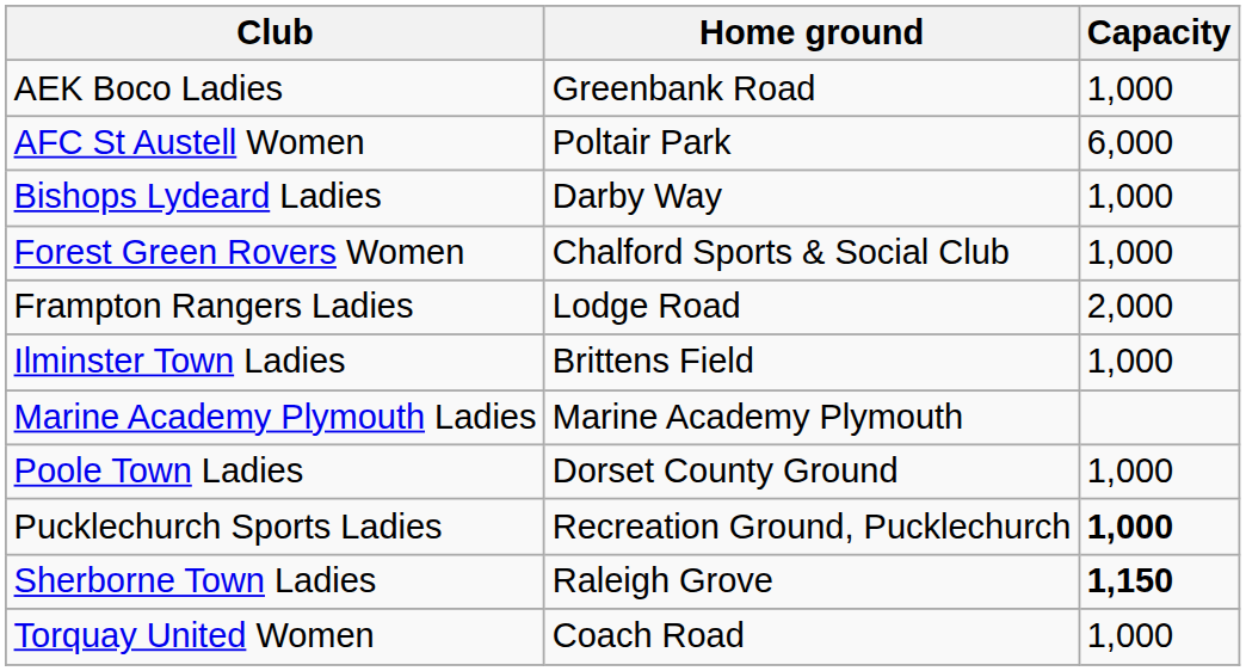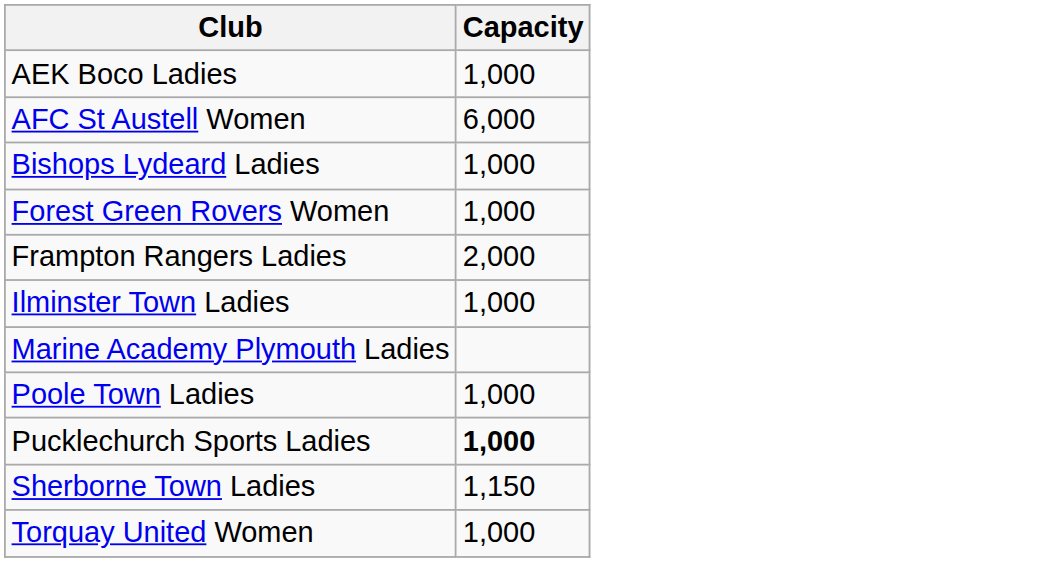- column: Home ground | Greenbank Road | Poltair Park | Darby Way | Chalford Sports & Social Club | Lodge Road | Brittens Field | Marine Academy Plymouth | Dorset County Ground | Recreation Ground, Pucklechurch | Raleigh Grove | Coach Road
Sherborne Town Ladies | Capacity: bold -> normal
